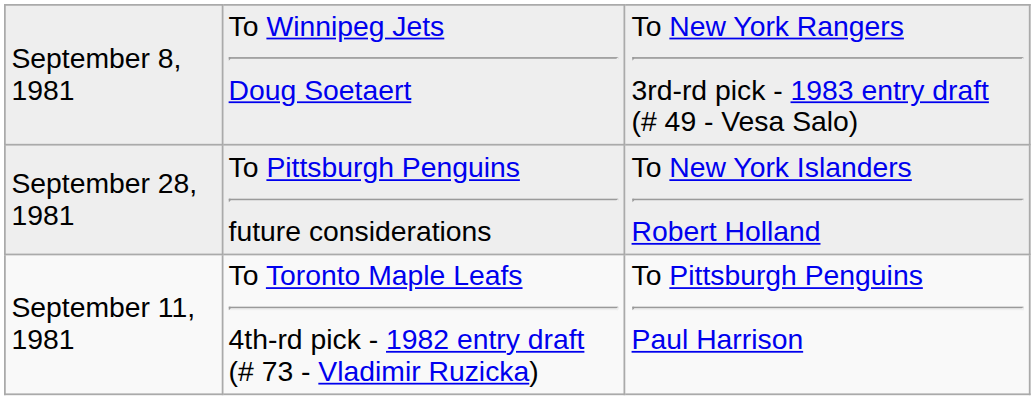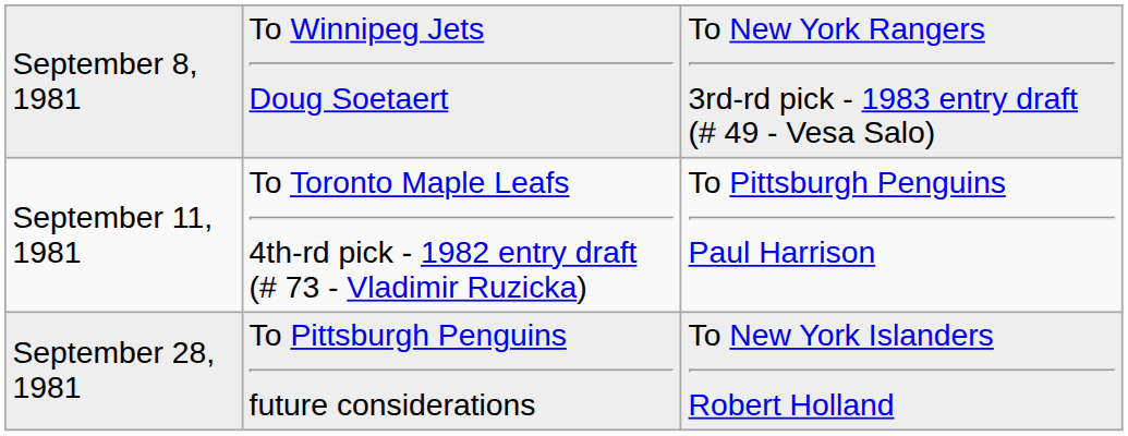rows swapped: September 11, 1981 <-> September 28, 1981
